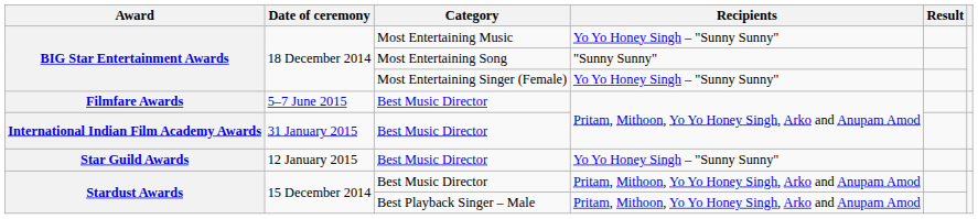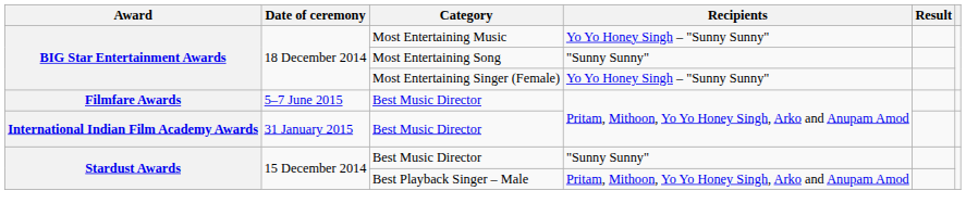- row: Star Guild Awards | 12 January 2015 | Best Music Director | Yo Yo Honey Singh – "Sunny Sunny"
Stardust Awards / Best Music Director | Recipients: Pritam, Mithoon, Yo Yo Honey Singh, Arko and Anupam Amod -> "Sunny Sunny"
